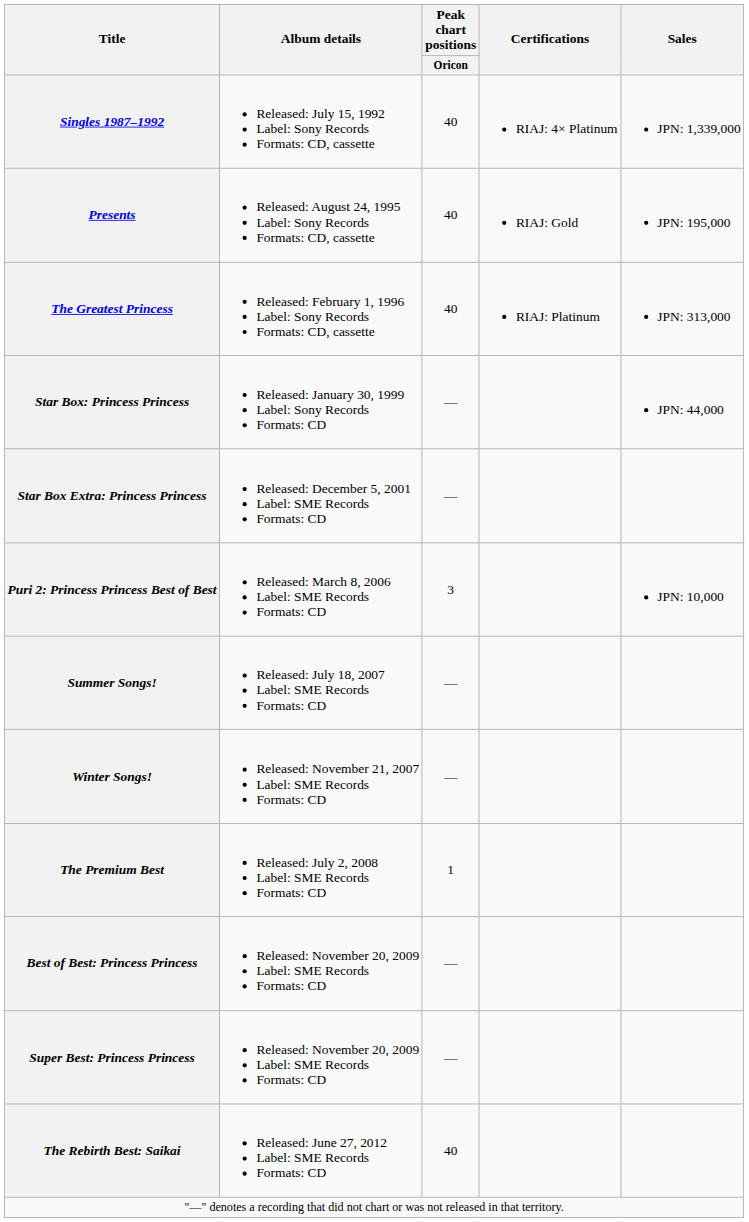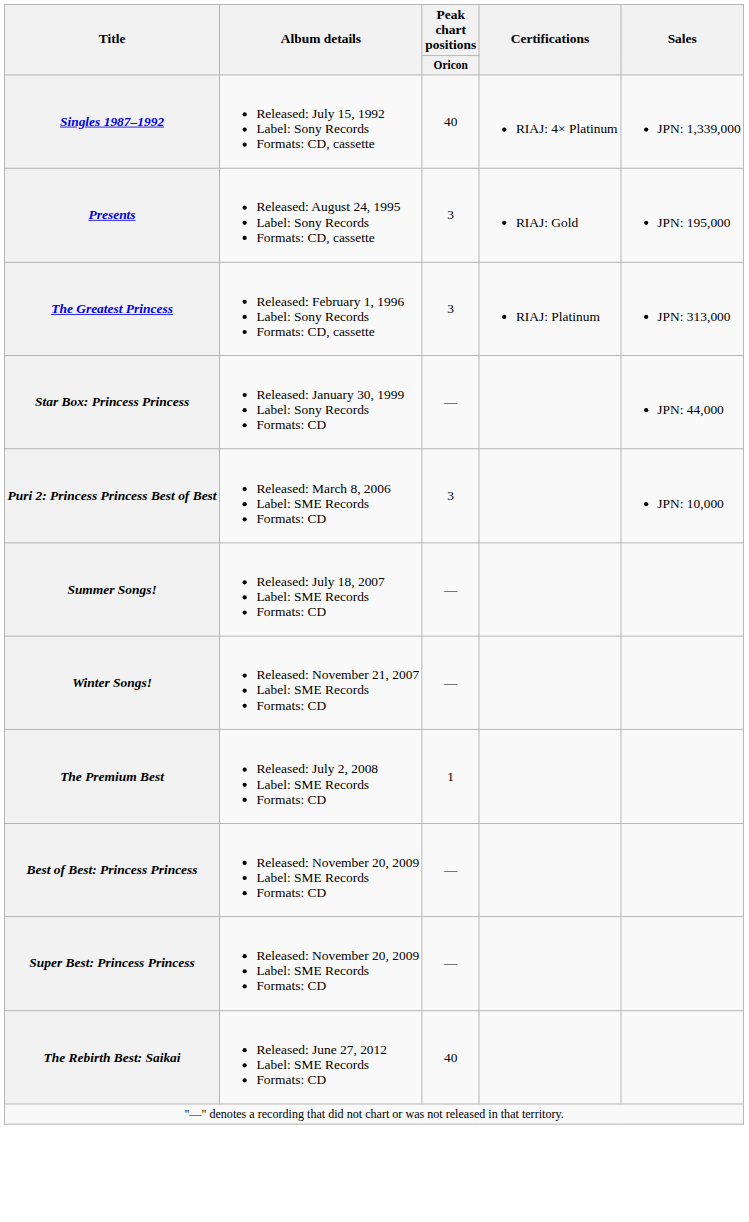Presents | Peak chart positions / Oricon: 40 -> 3
The Greatest Princess | Peak chart positions / Oricon: 40 -> 3
- row: Star Box Extra: Princess Princess | Released: December 5, 2001 Label: SME Records Formats: CD | —
